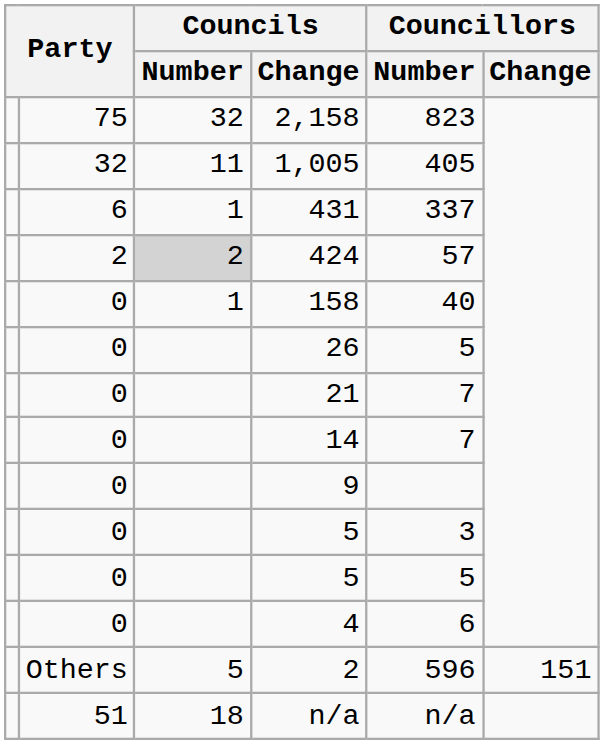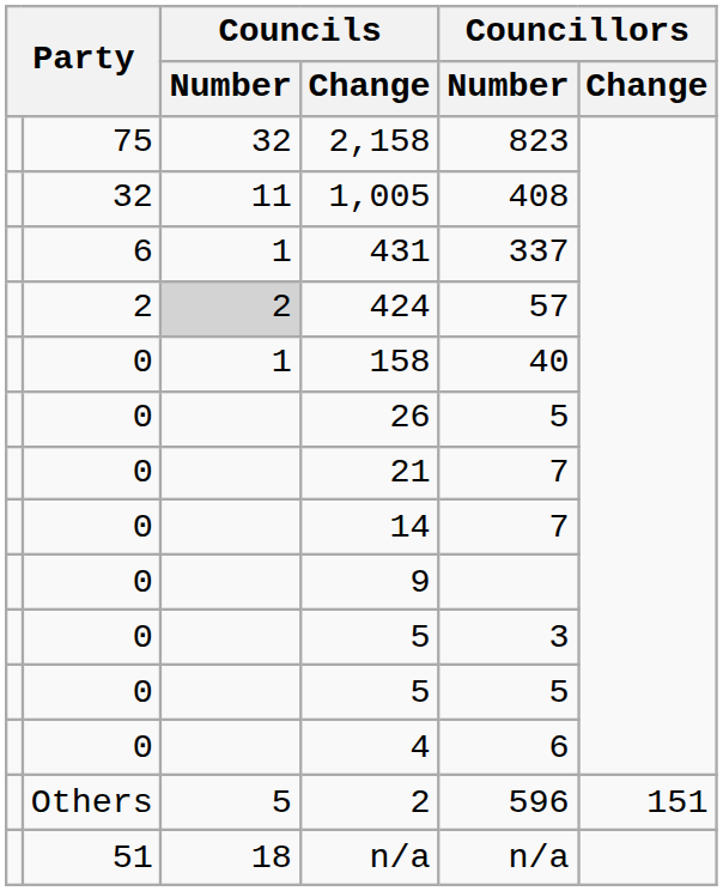1,005 | Councillors / Number: 405 -> 408
